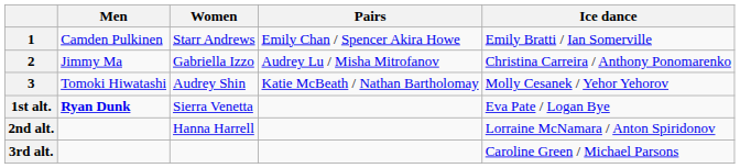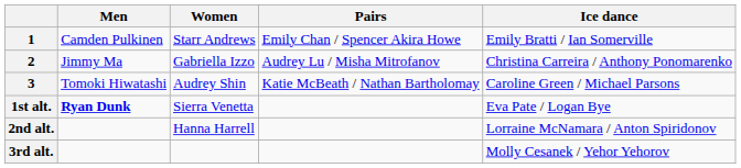3 | Ice dance: Molly Cesanek / Yehor Yehorov -> Caroline Green / Michael Parsons
3rd alt. | Ice dance: Caroline Green / Michael Parsons -> Molly Cesanek / Yehor Yehorov
